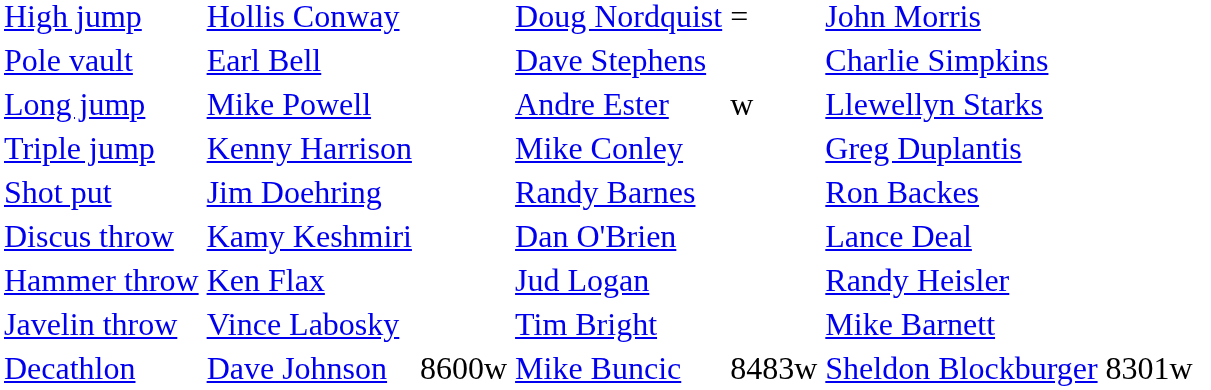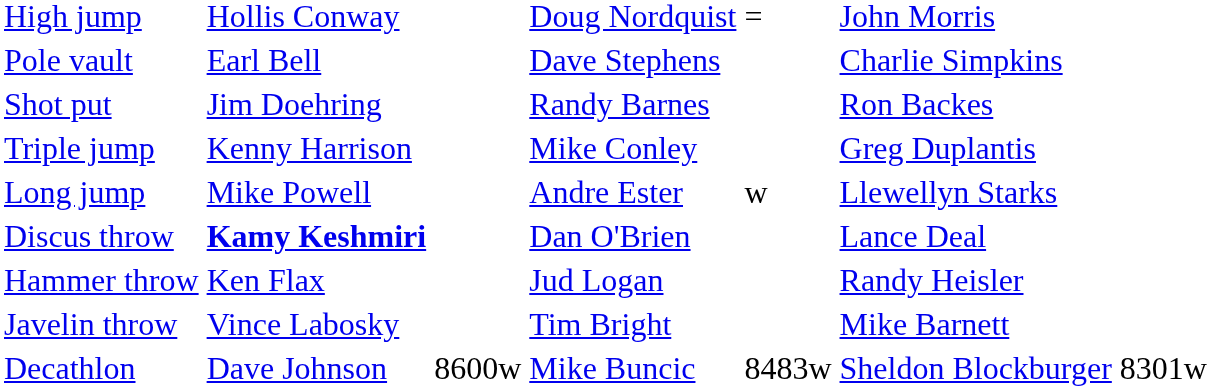rows swapped: Long jump <-> Shot put
Discus throw | column 2: normal -> bold
